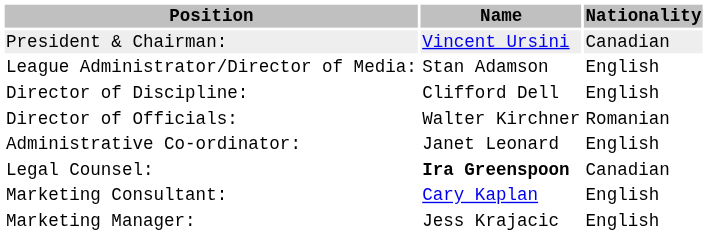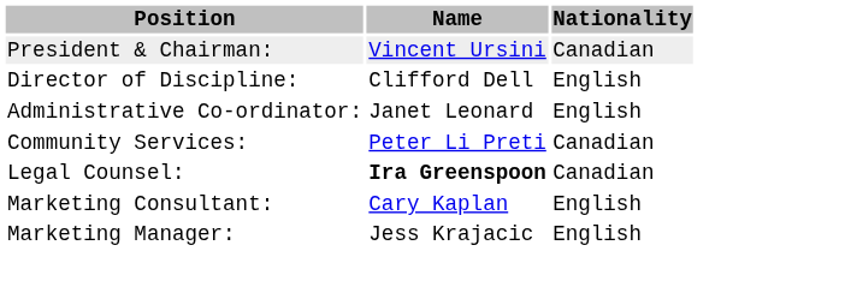- row: League Administrator/Director of Media: | Stan Adamson | English
- row: Director of Officials: | Walter Kirchner | Romanian
+ row: Community Services: | Peter Li Preti | Canadian
